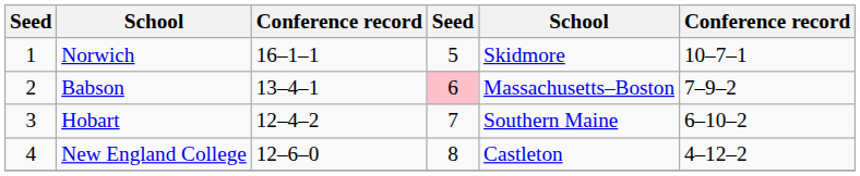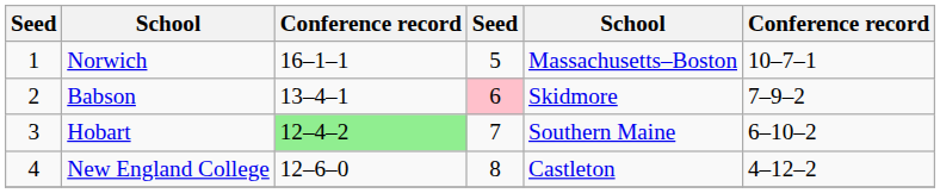Norwich | column 5: Skidmore -> Massachusetts–Boston
Babson | column 5: Massachusetts–Boston -> Skidmore
Hobart | column 3: no background -> lightgreen background
